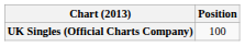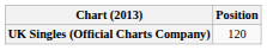UK Singles (Official Charts Company) | Position: 100 -> 120
